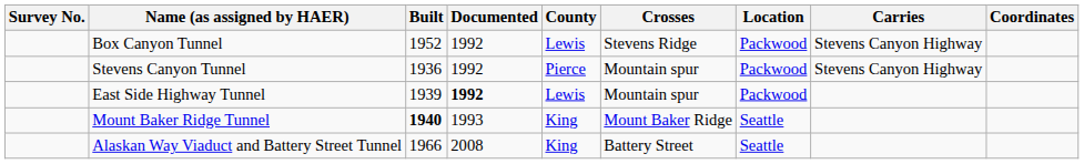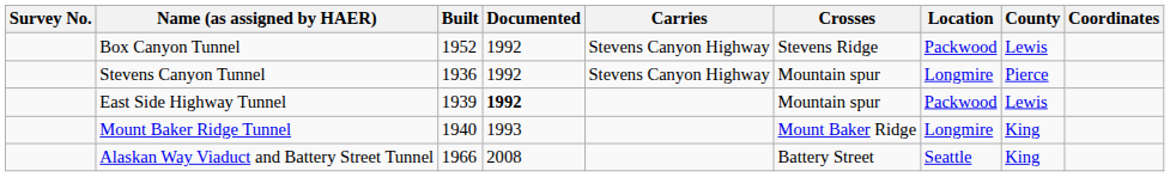columns swapped: Carries <-> County
Stevens Canyon Tunnel | Location: Packwood -> Longmire
Mount Baker Ridge Tunnel | Built: bold -> normal
Mount Baker Ridge Tunnel | Location: Seattle -> Longmire
